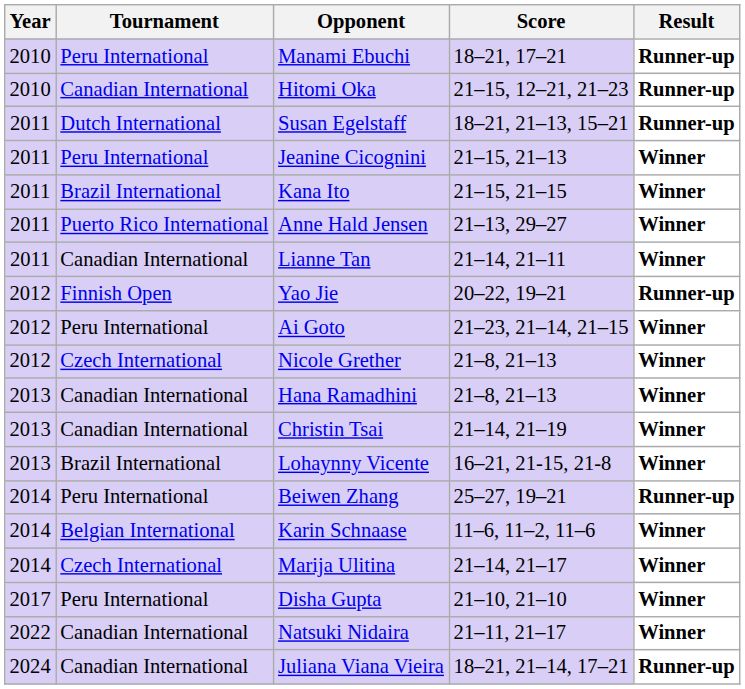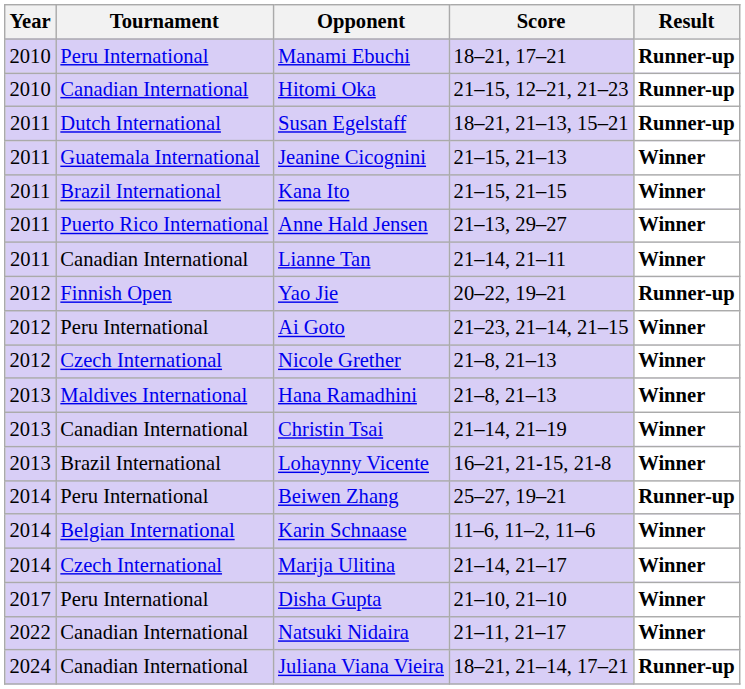Jeanine Cicognini | Tournament: Peru International -> Guatemala International
Hana Ramadhini | Tournament: Canadian International -> Maldives International
